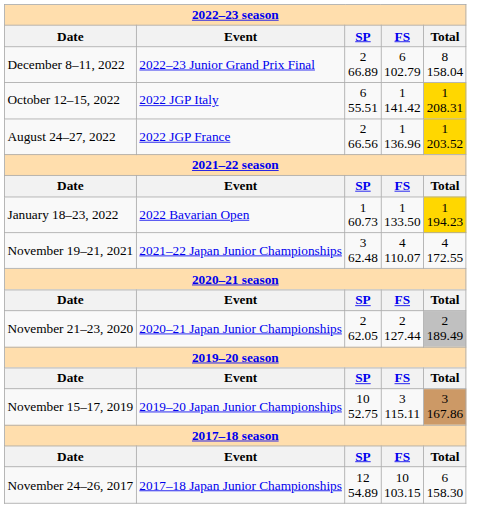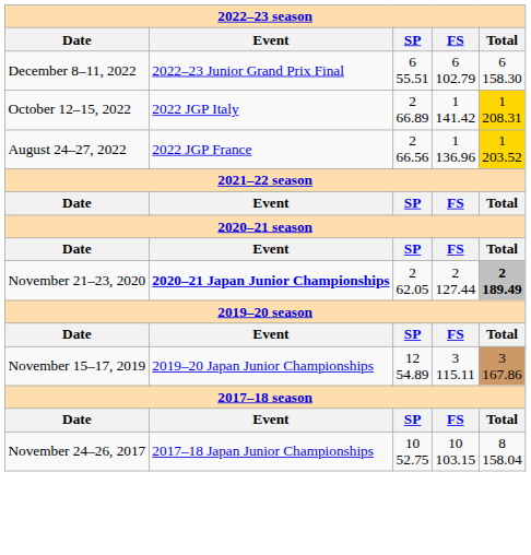December 8–11, 2022 | SP: 2 66.89 -> 6 55.51
December 8–11, 2022 | Total: 8 158.04 -> 6 158.30
October 12–15, 2022 | SP: 6 55.51 -> 2 66.89
- row: January 18–23, 2022 | 2022 Bavarian Open | 1 60.73 | 1 133.50 | 1 194.23
- row: November 19–21, 2021 | 2021–22 Japan Junior Championships | 3 62.48 | 4 110.07 | 4 172.55
November 21–23, 2020 | Event: normal -> bold
November 21–23, 2020 | Total: normal -> bold
November 15–17, 2019 | SP: 10 52.75 -> 12 54.89
November 24–26, 2017 | SP: 12 54.89 -> 10 52.75
November 24–26, 2017 | Total: 6 158.30 -> 8 158.04
